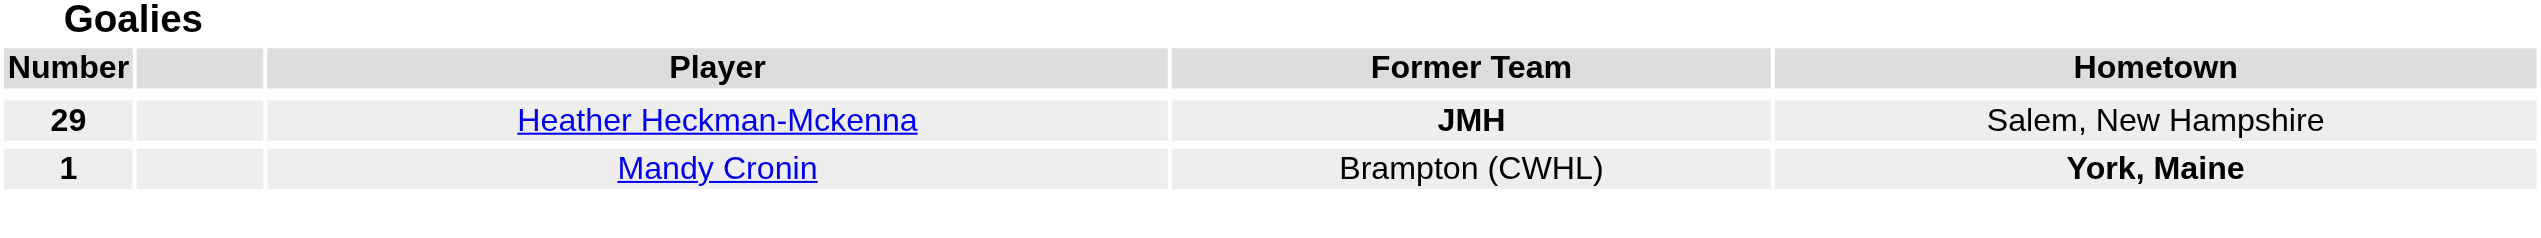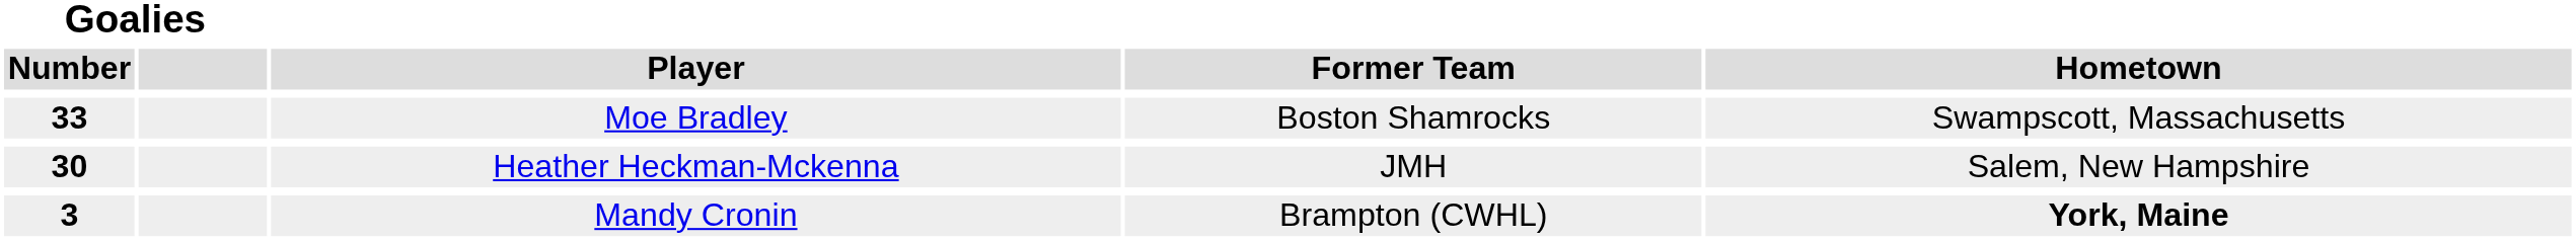+ row: 33 | Moe Bradley | Boston Shamrocks | Swampscott, Massachusetts
Heather Heckman-Mckenna | Goalies / Number: 29 -> 30
Heather Heckman-Mckenna | Former Team: bold -> normal
Mandy Cronin | Goalies / Number: 1 -> 3
